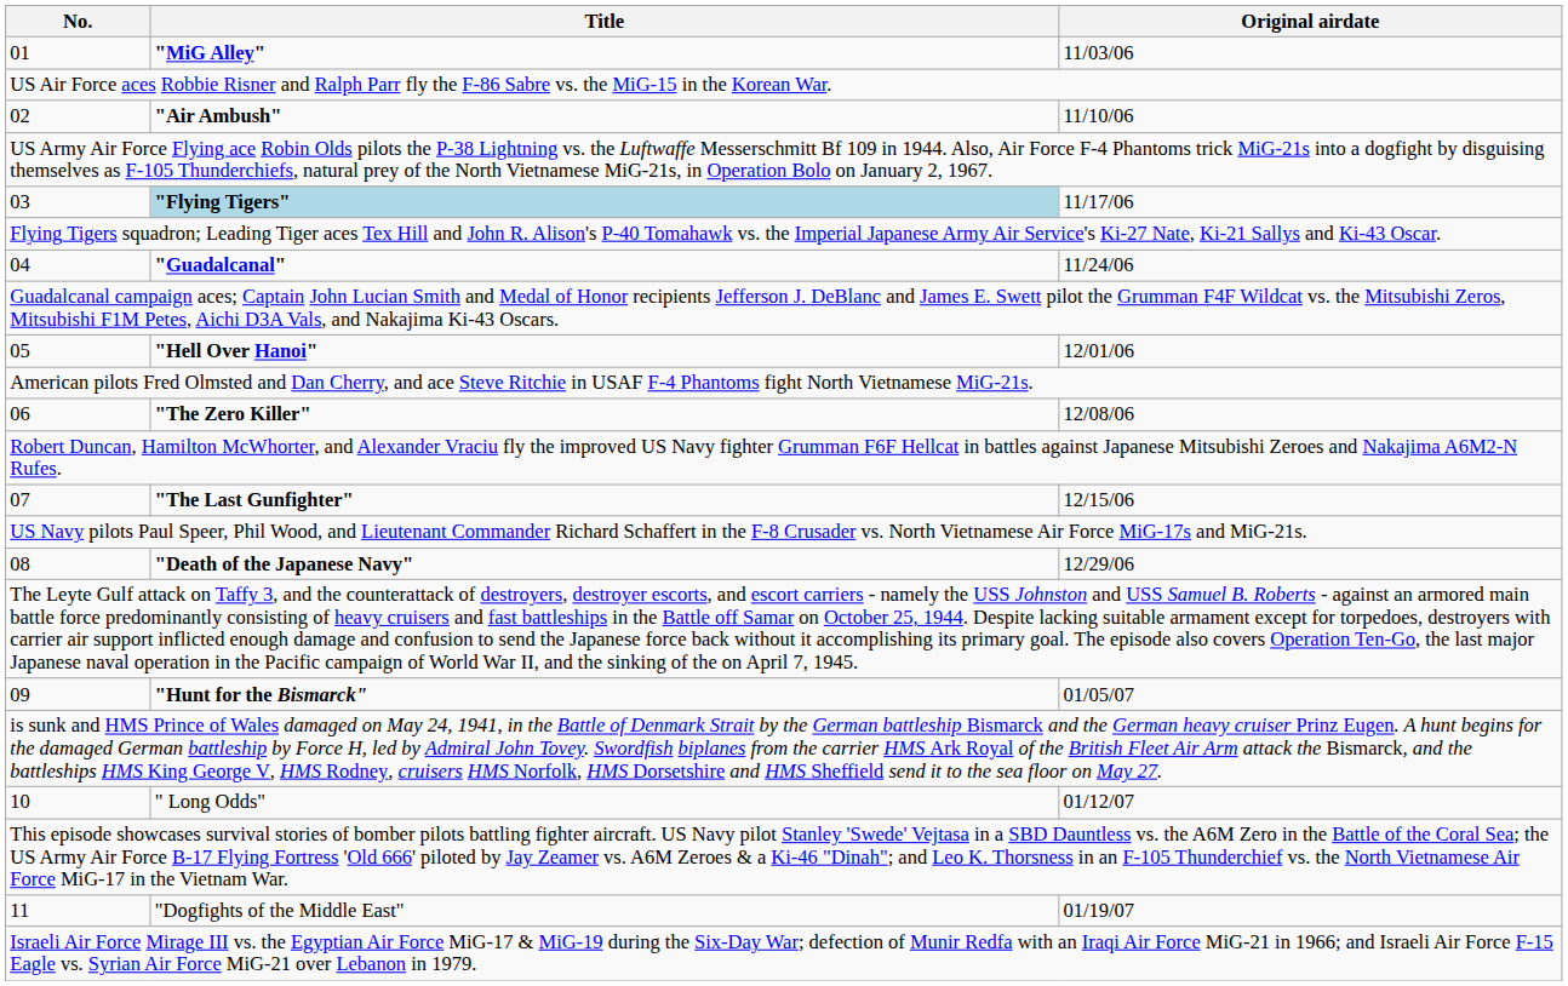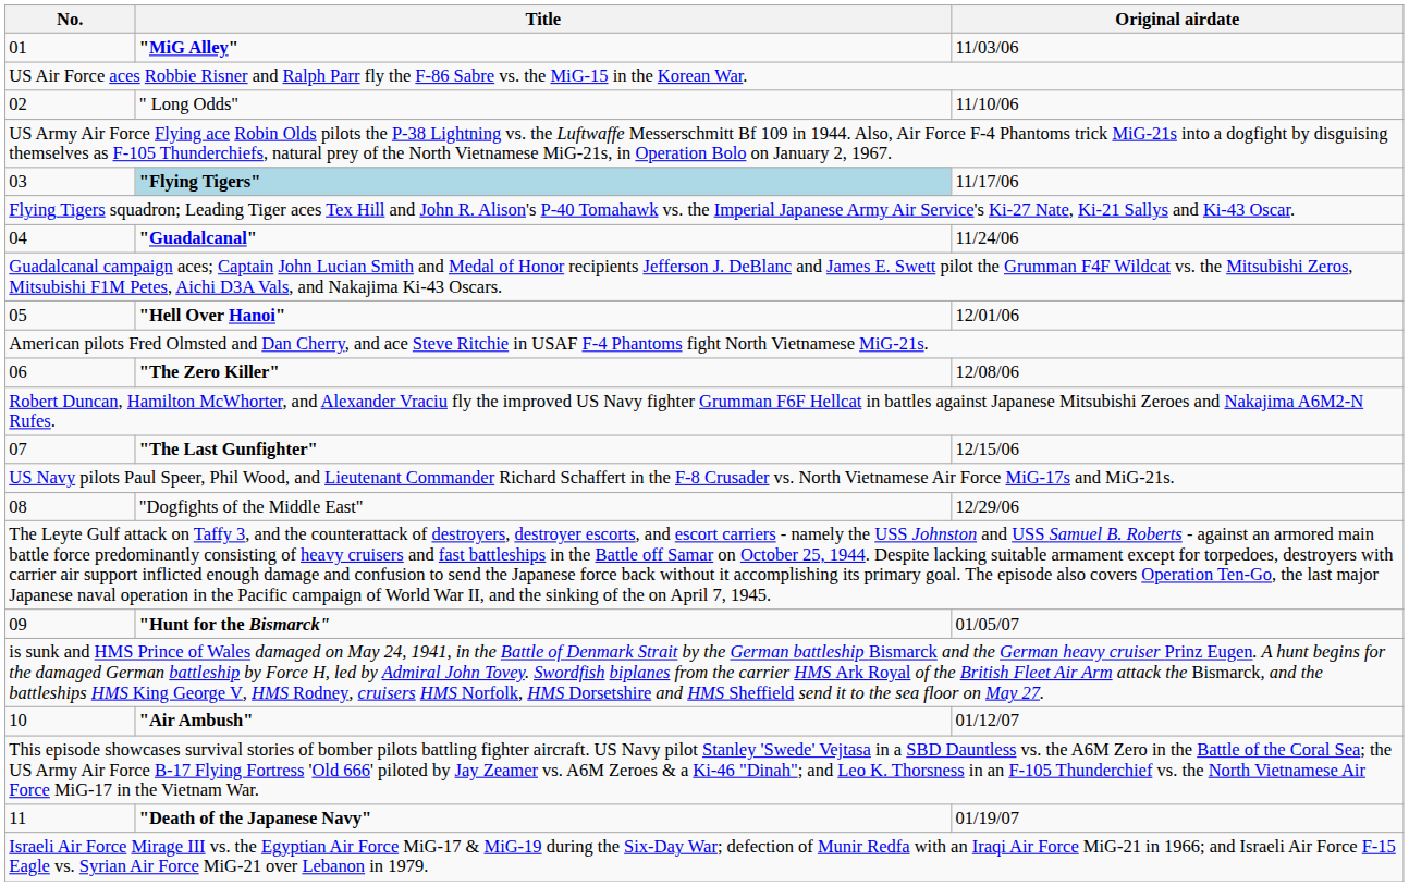02 | Title: "Air Ambush" -> " Long Odds"
08 | Title: "Death of the Japanese Navy" -> "Dogfights of the Middle East"
10 | Title: " Long Odds" -> "Air Ambush"
11 | Title: "Dogfights of the Middle East" -> "Death of the Japanese Navy"
